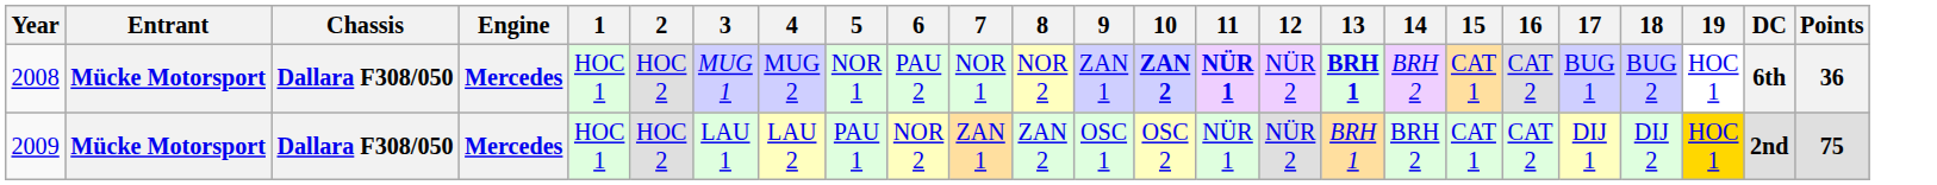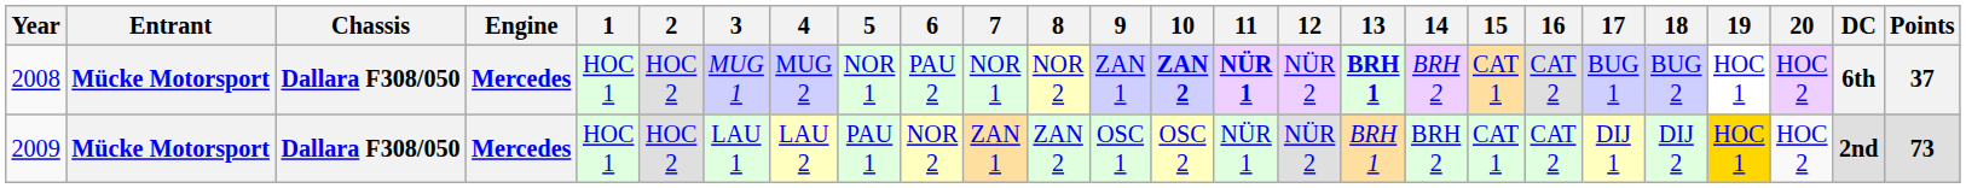+ column: 20 | HOC 2 | HOC 2
2008 | Points: 36 -> 37
2009 | Points: 75 -> 73
